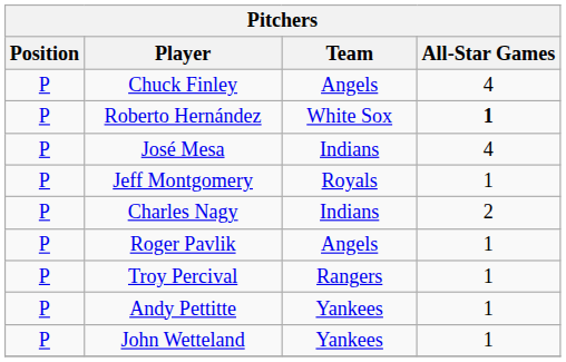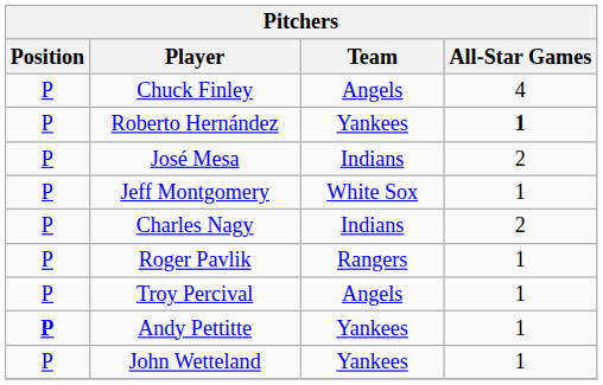Roberto Hernández | Team: White Sox -> Yankees
José Mesa | All-Star Games: 4 -> 2
Jeff Montgomery | Team: Royals -> White Sox
Roger Pavlik | Team: Angels -> Rangers
Troy Percival | Team: Rangers -> Angels
Andy Pettitte | Position: normal -> bold
